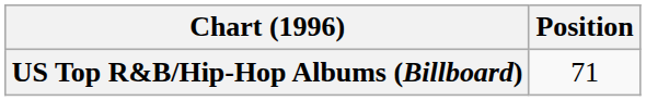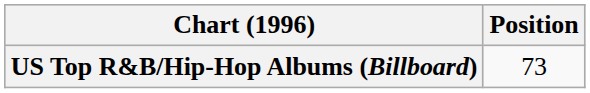US Top R&B/Hip-Hop Albums (Billboard) | Position: 71 -> 73
